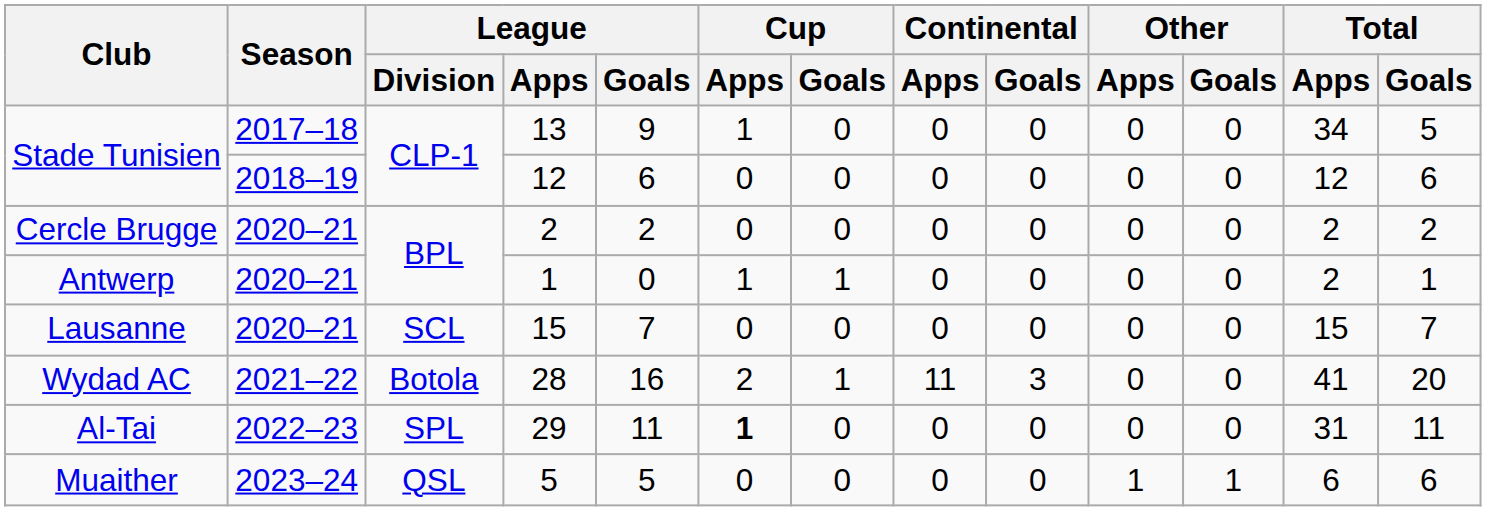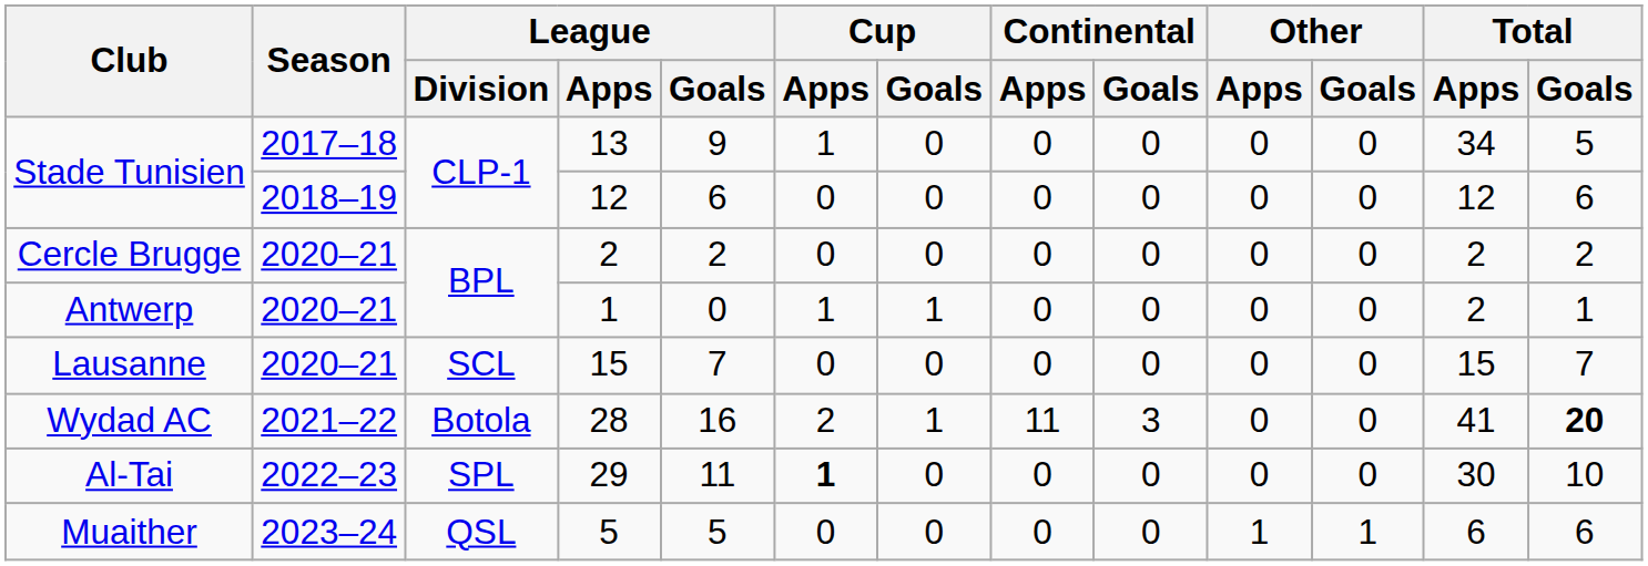28 | Total / Goals: normal -> bold
29 | Total / Apps: 31 -> 30
29 | Total / Goals: 11 -> 10
